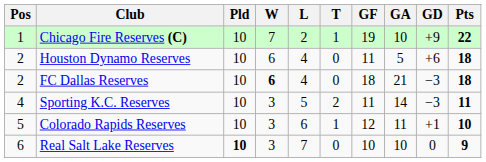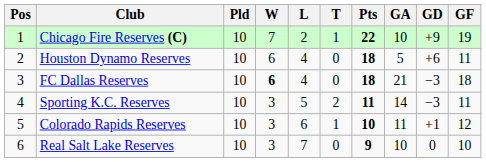columns swapped: GF <-> Pts
FC Dallas Reserves | Pos: 2 -> 3
Real Salt Lake Reserves | Pld: bold -> normal
